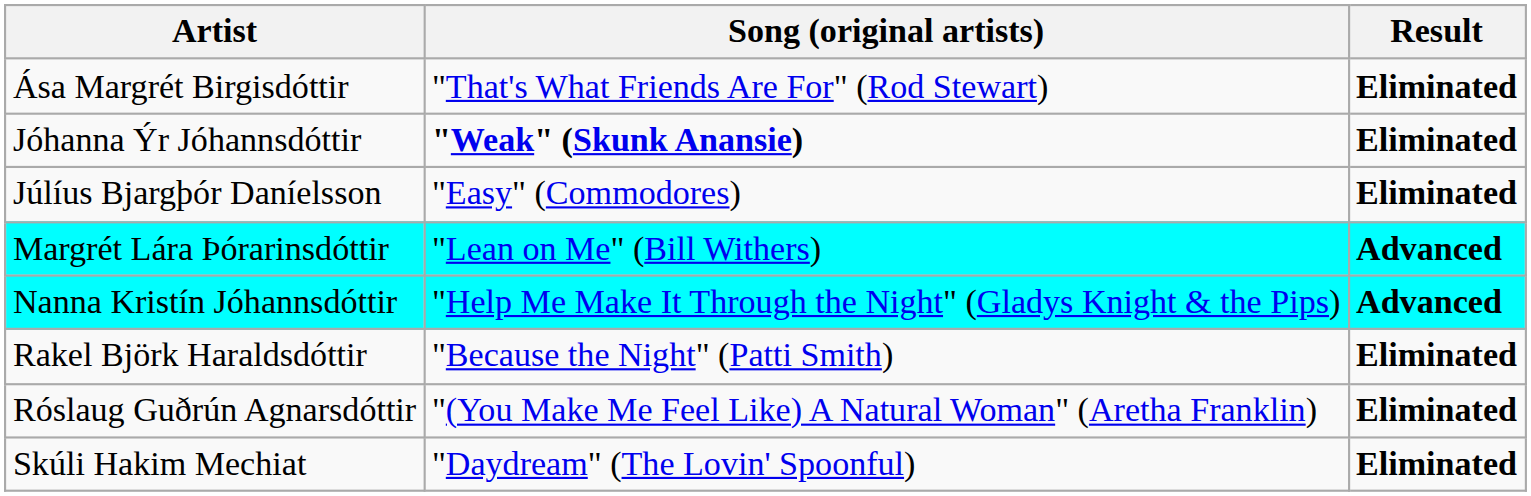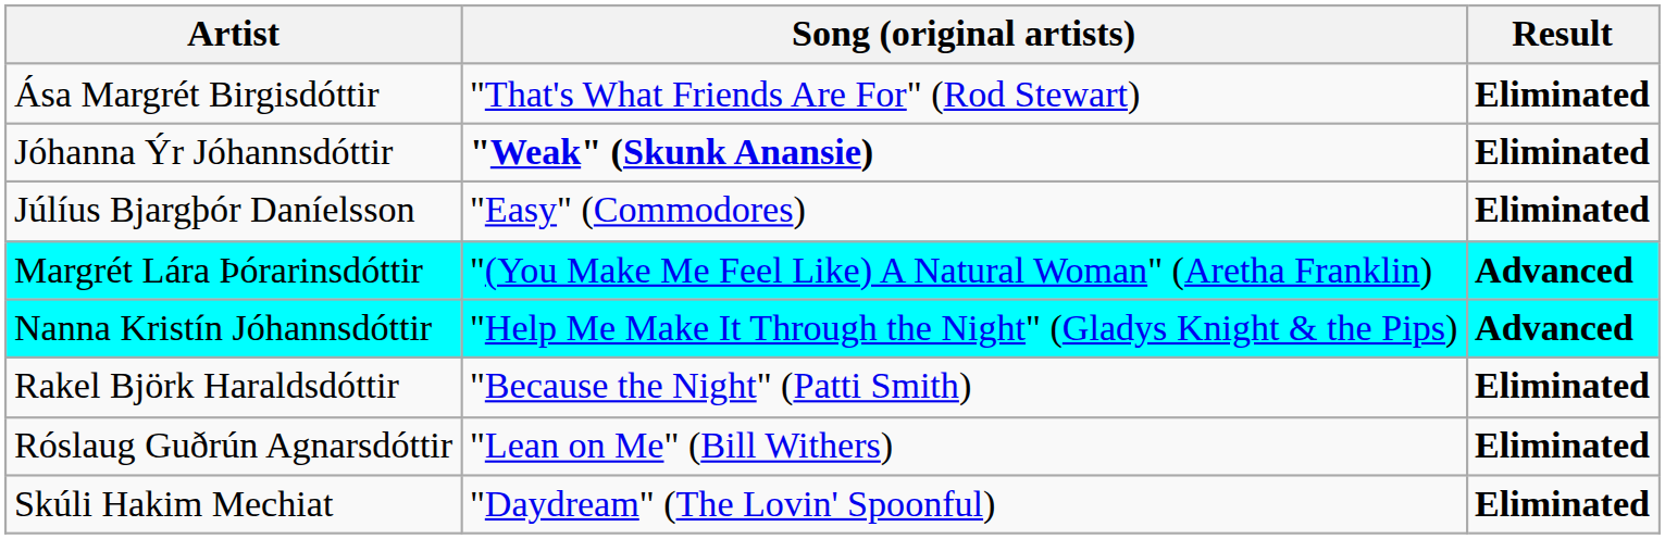Margrét Lára Þórarinsdóttir | Song (original artists): "Lean on Me" (Bill Withers) -> "(You Make Me Feel Like) A Natural Woman" (Aretha Franklin)
Róslaug Guðrún Agnarsdóttir | Song (original artists): "(You Make Me Feel Like) A Natural Woman" (Aretha Franklin) -> "Lean on Me" (Bill Withers)
